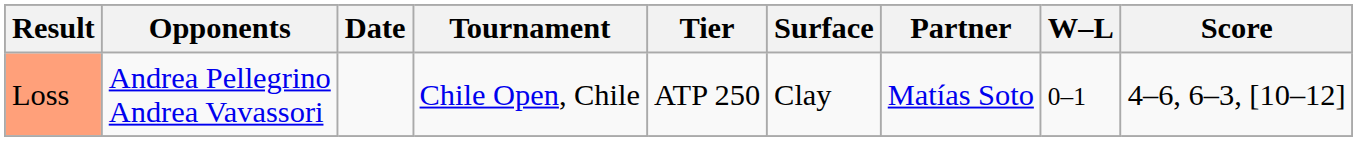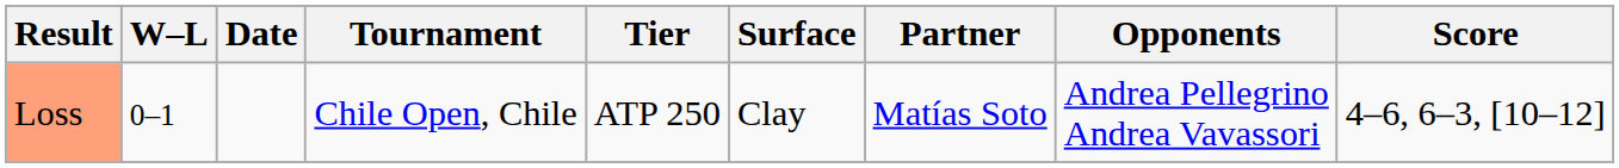columns swapped: W–L <-> Opponents
